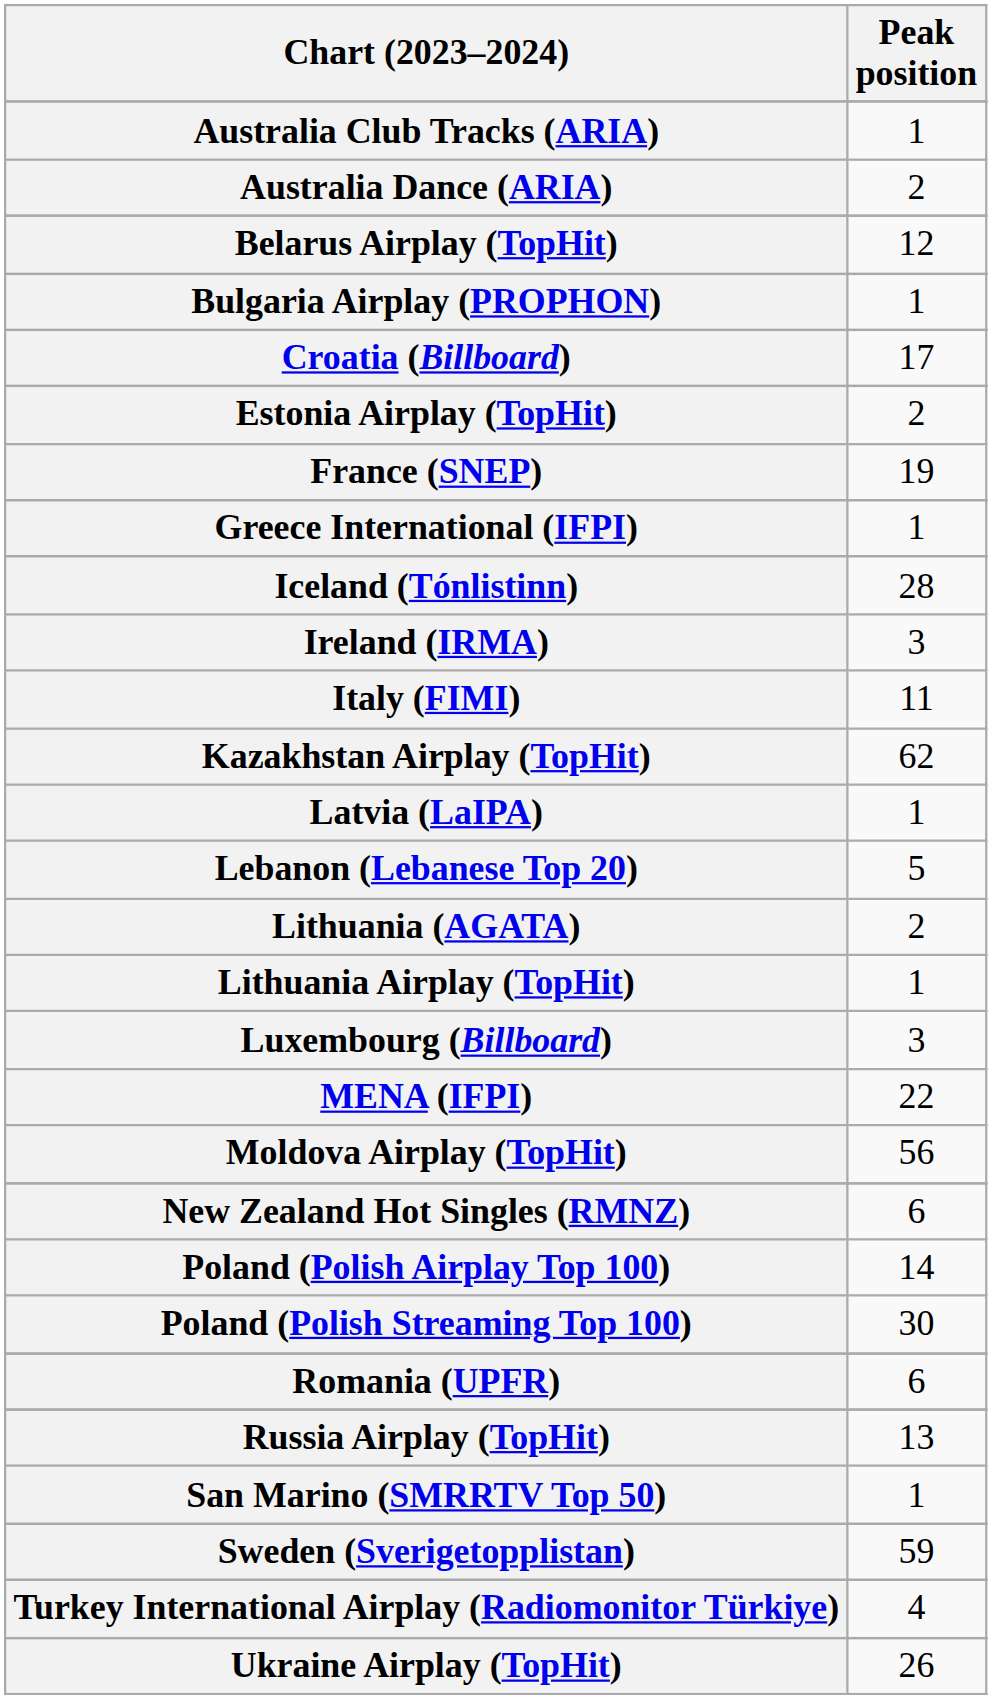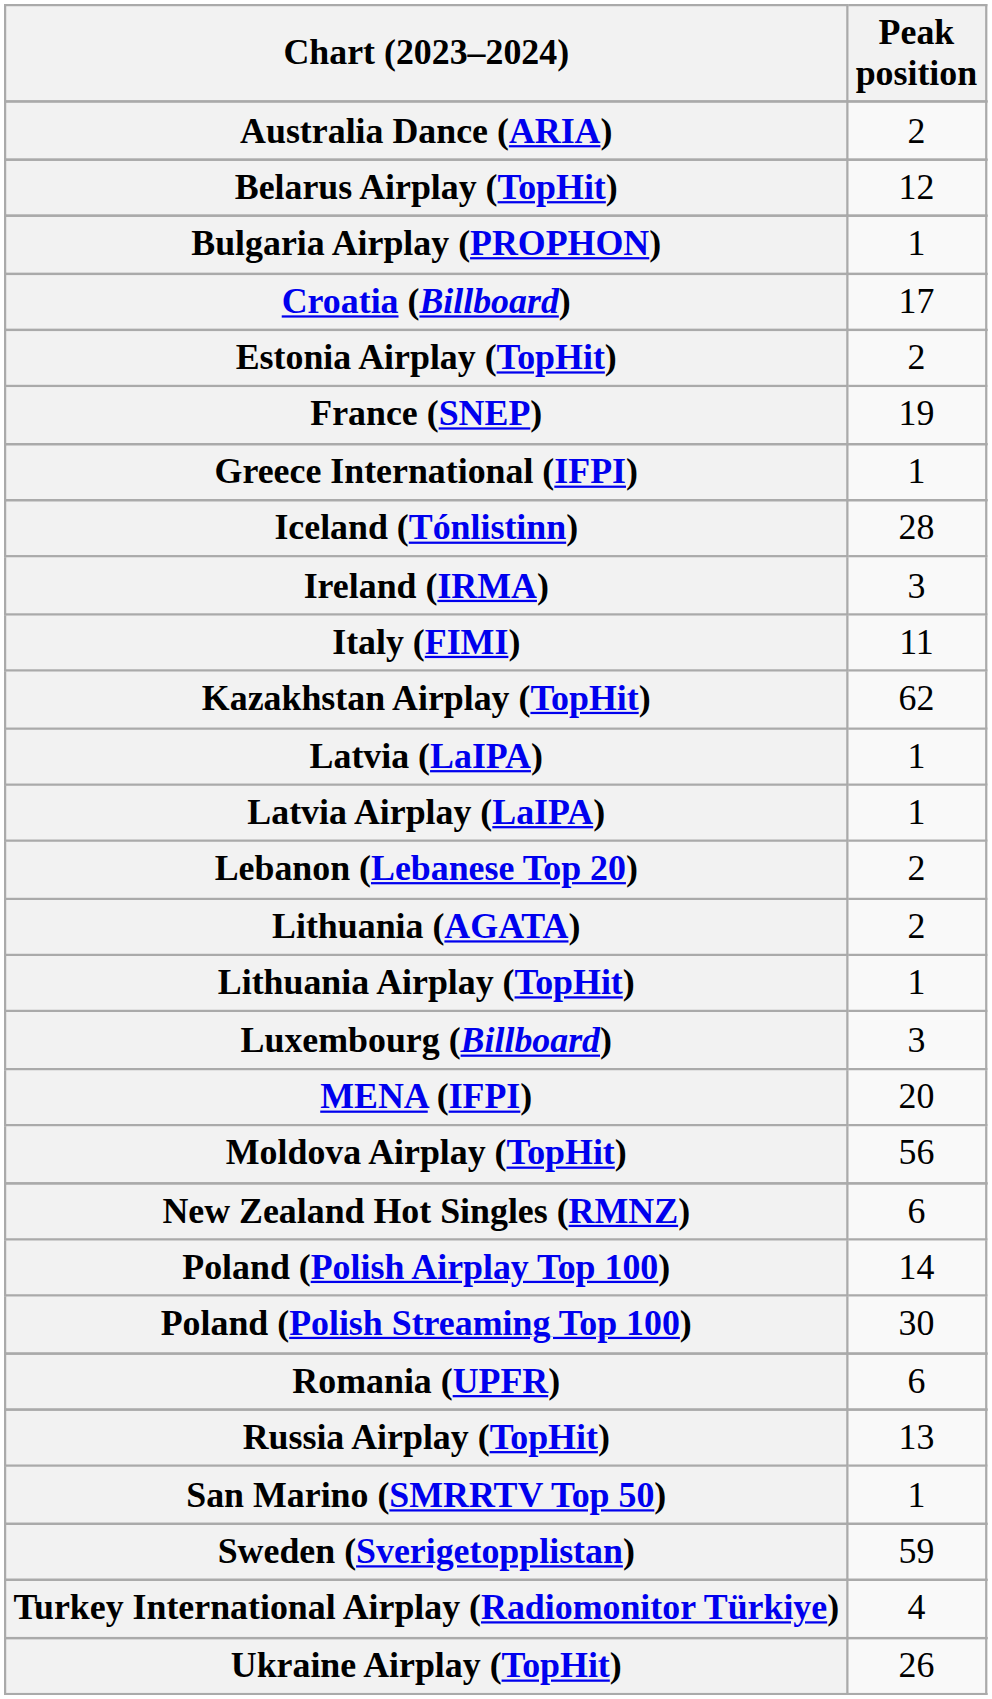- row: Australia Club Tracks (ARIA) | 1
+ row: Latvia Airplay (LaIPA) | 1
Lebanon (Lebanese Top 20) | Peak position: 5 -> 2
MENA (IFPI) | Peak position: 22 -> 20
